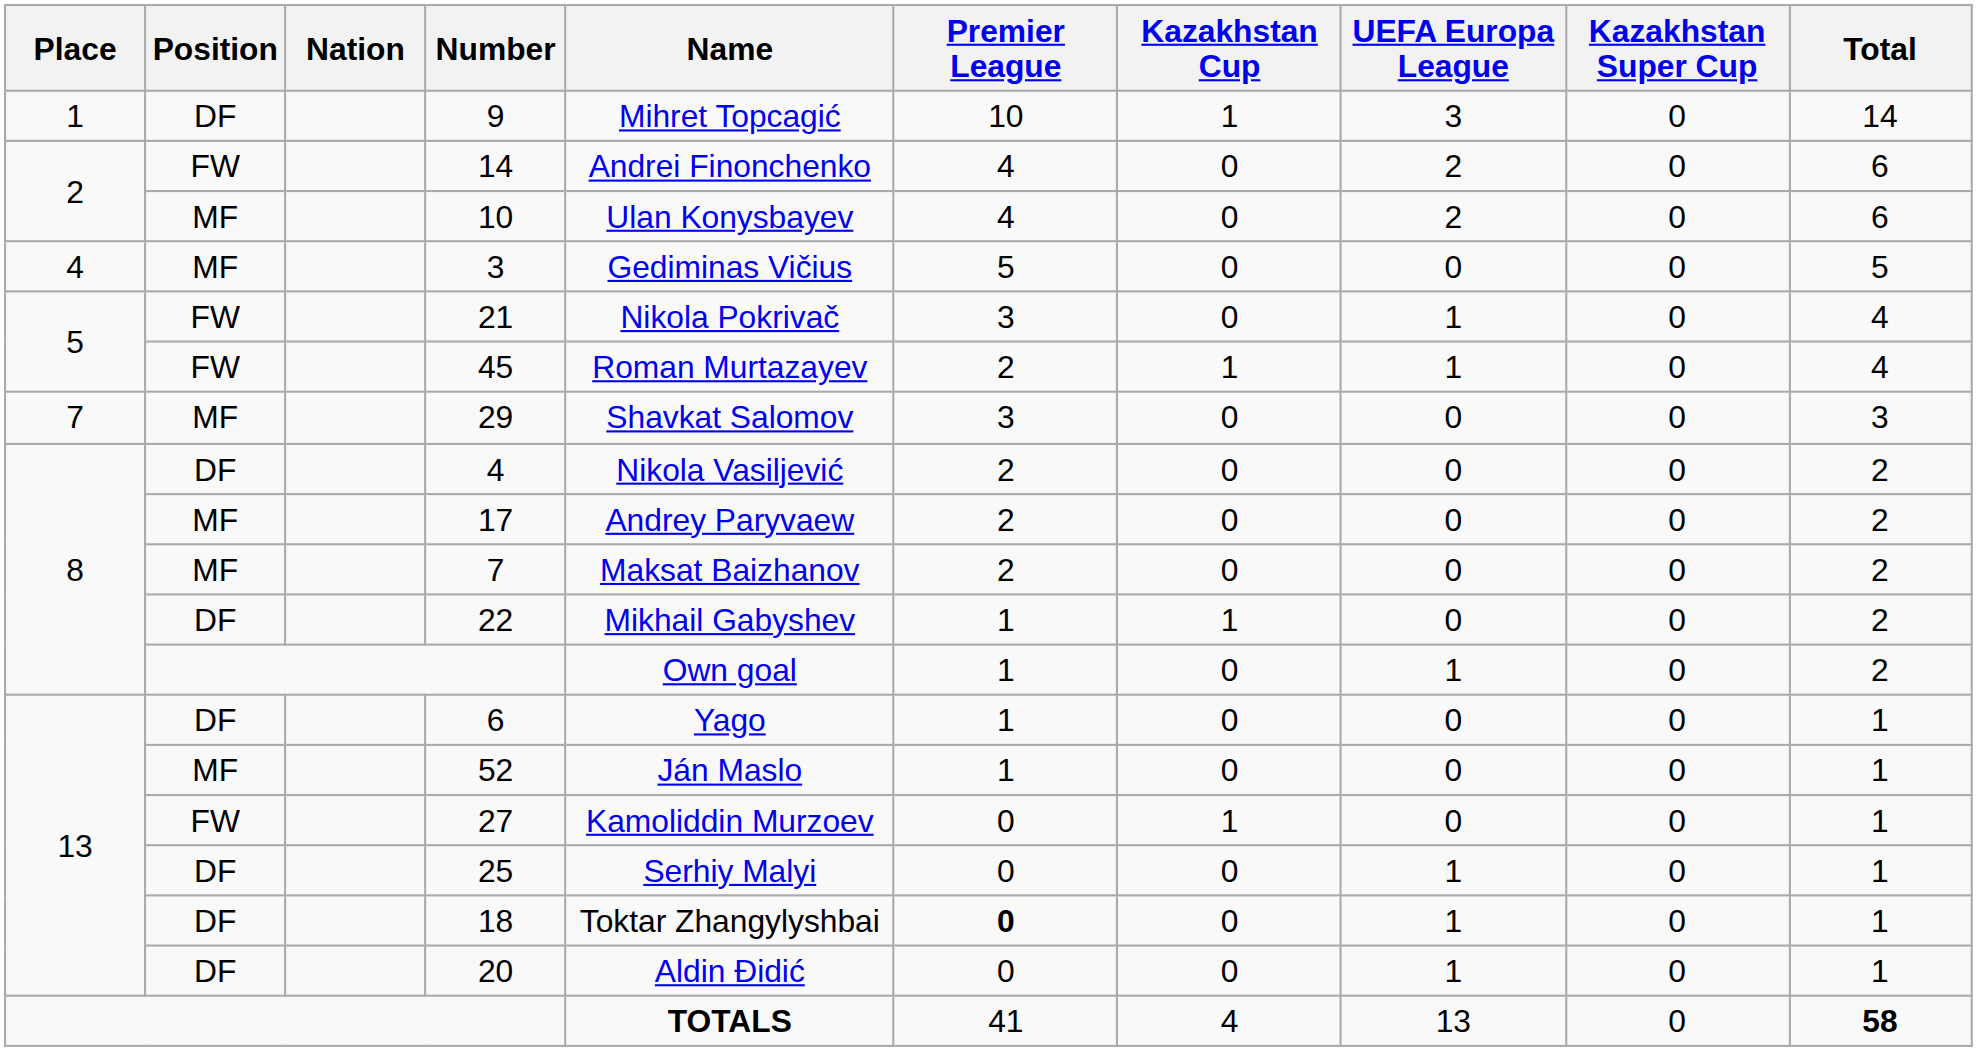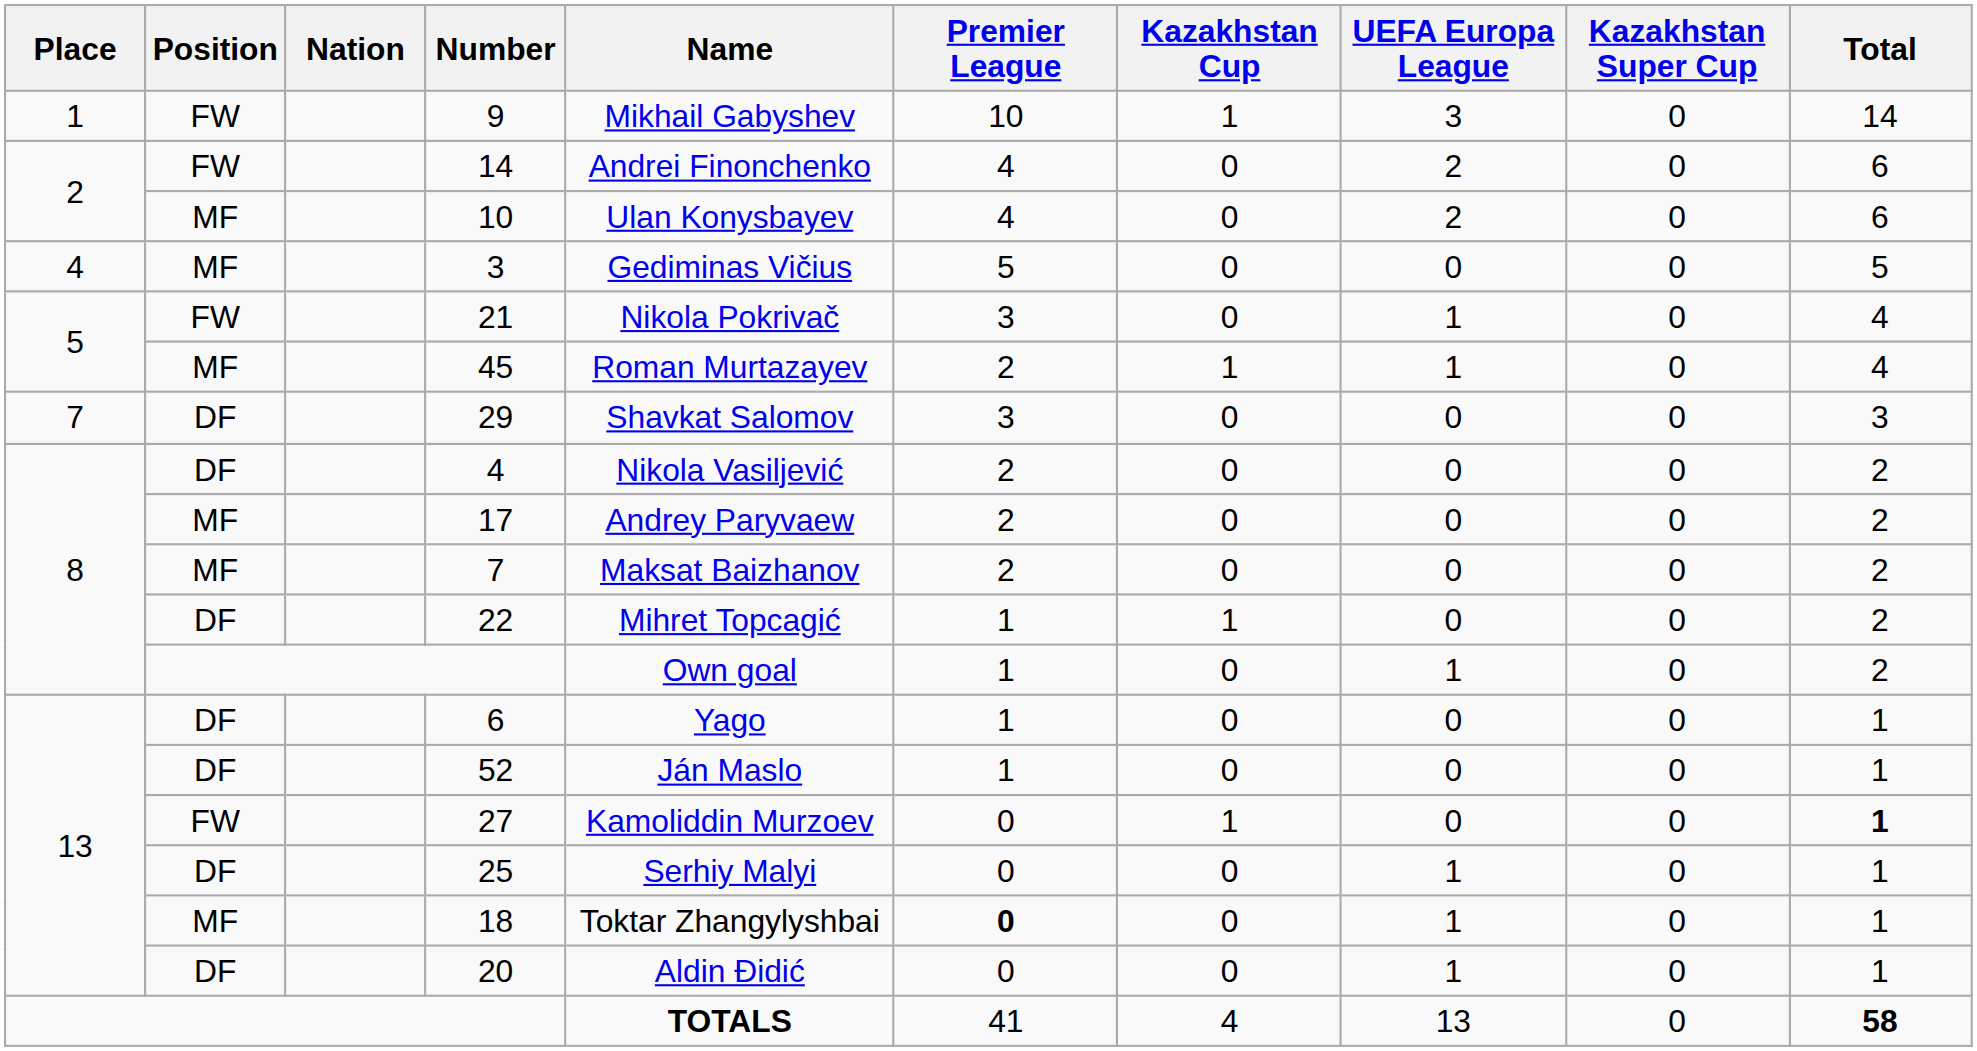9 | Position: DF -> FW
9 | Name: Mihret Topcagić -> Mikhail Gabyshev
45 | Position: FW -> MF
29 | Position: MF -> DF
22 | Name: Mikhail Gabyshev -> Mihret Topcagić
52 | Position: MF -> DF
27 | Total: normal -> bold
18 | Position: DF -> MF
